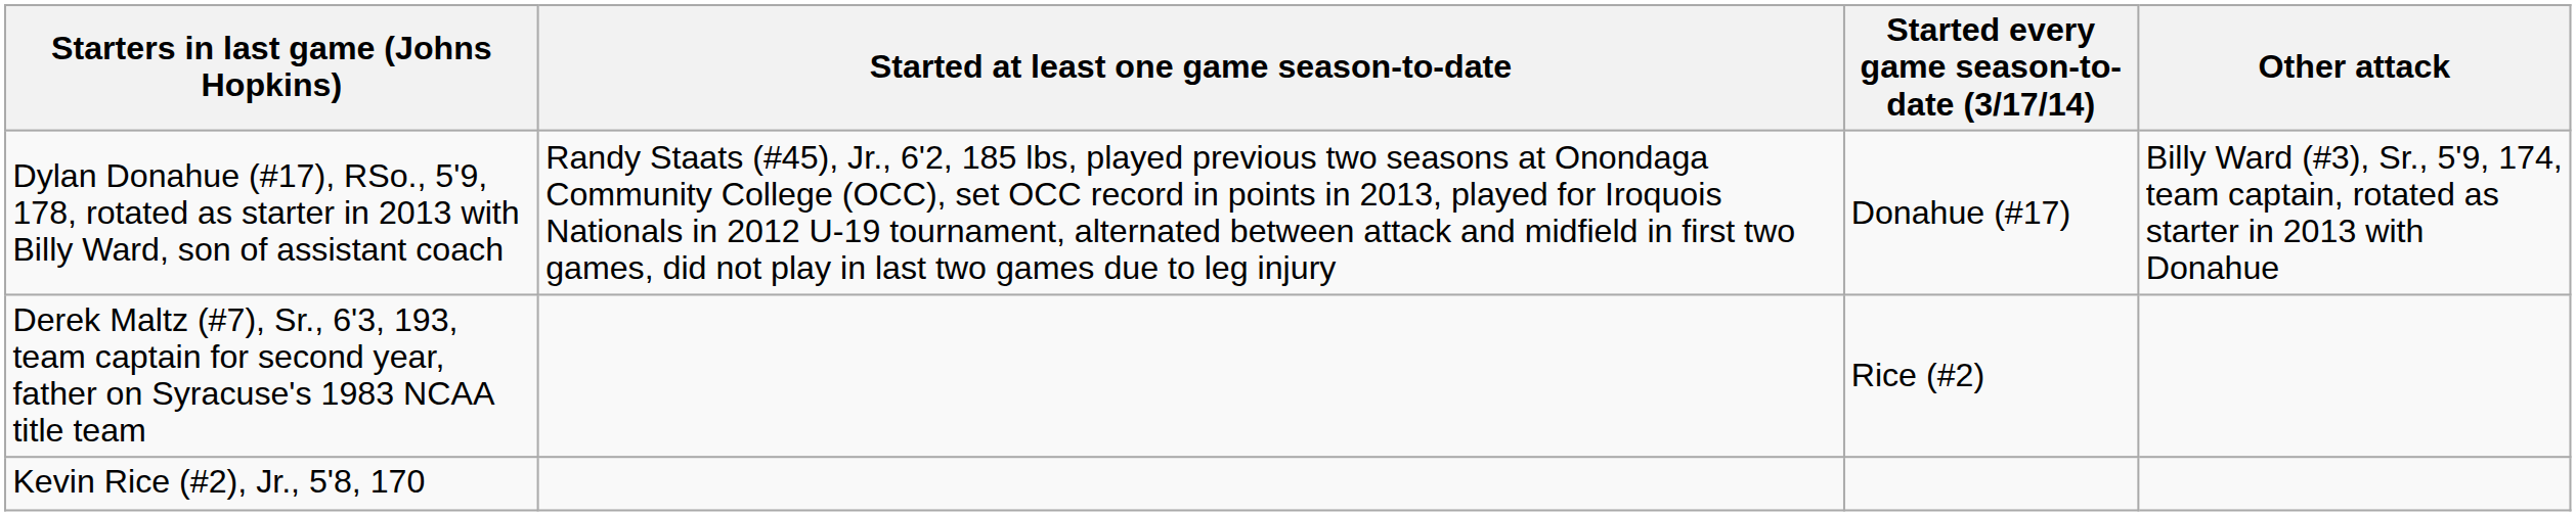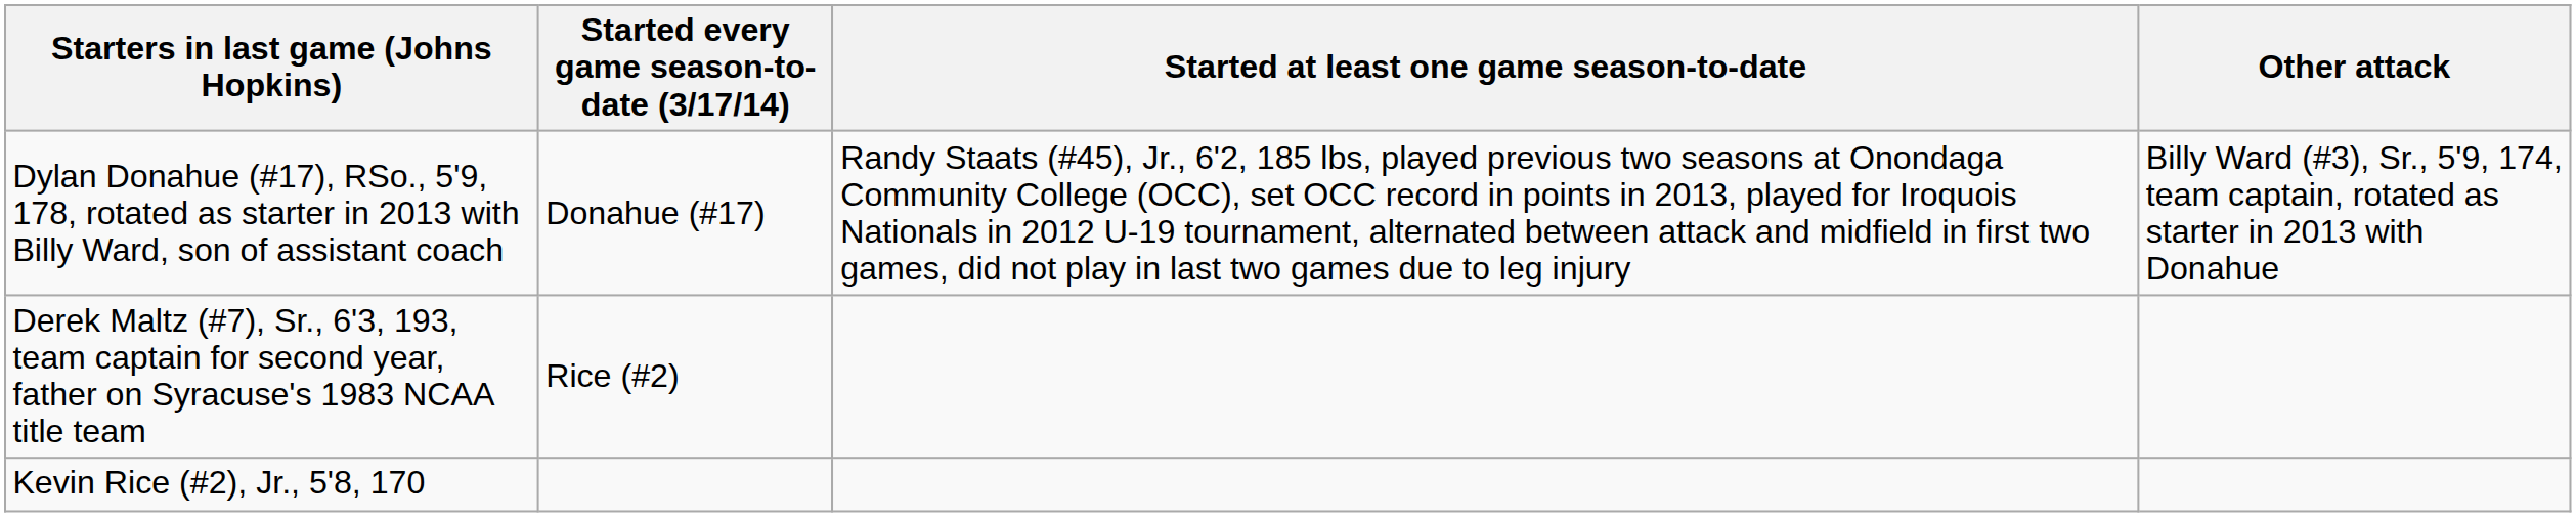columns swapped: Started every game season-to-date (3/17/14) <-> Started at least one game season-to-date
